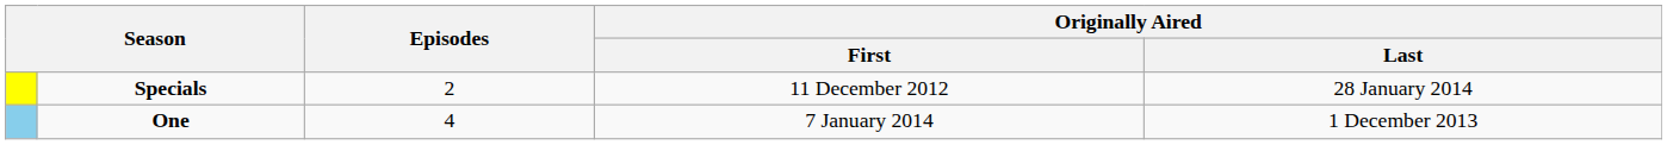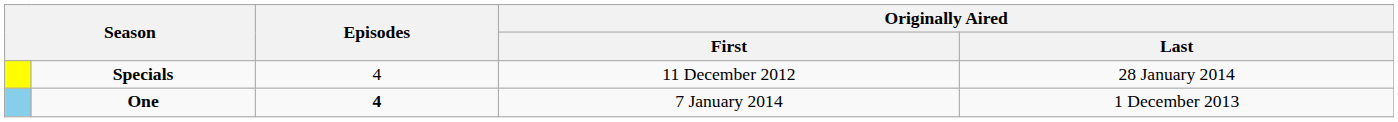Specials | Episodes: 2 -> 4
One | Episodes: normal -> bold
